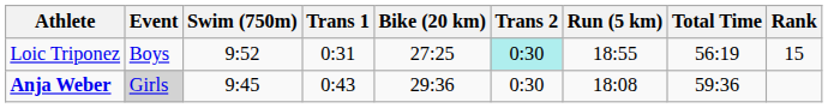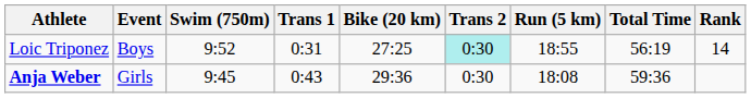Loic Triponez | Rank: 15 -> 14
Anja Weber | Event: lightgrey background -> no background
